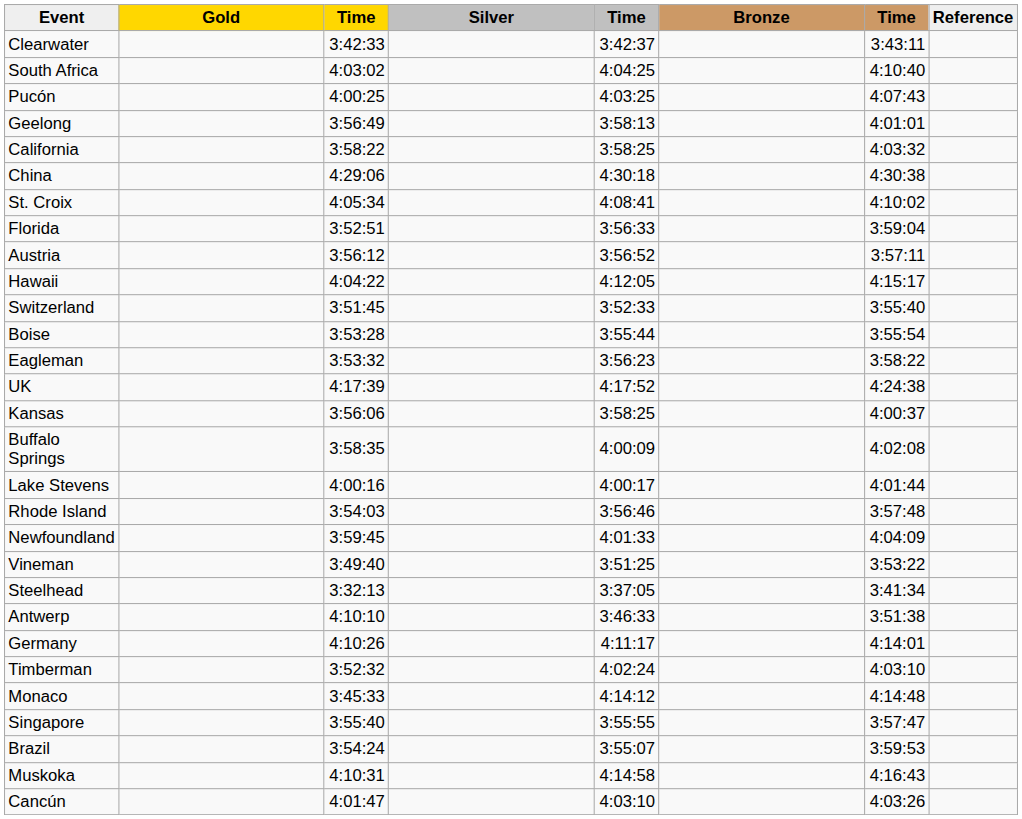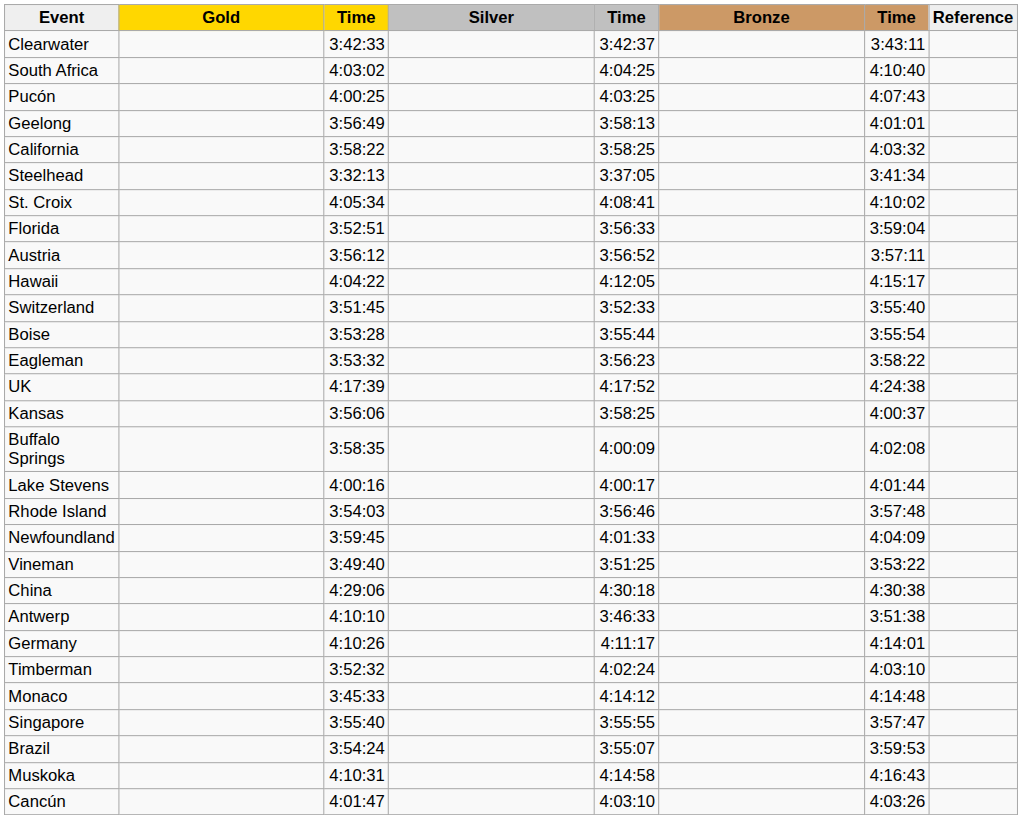rows swapped: China <-> Steelhead
